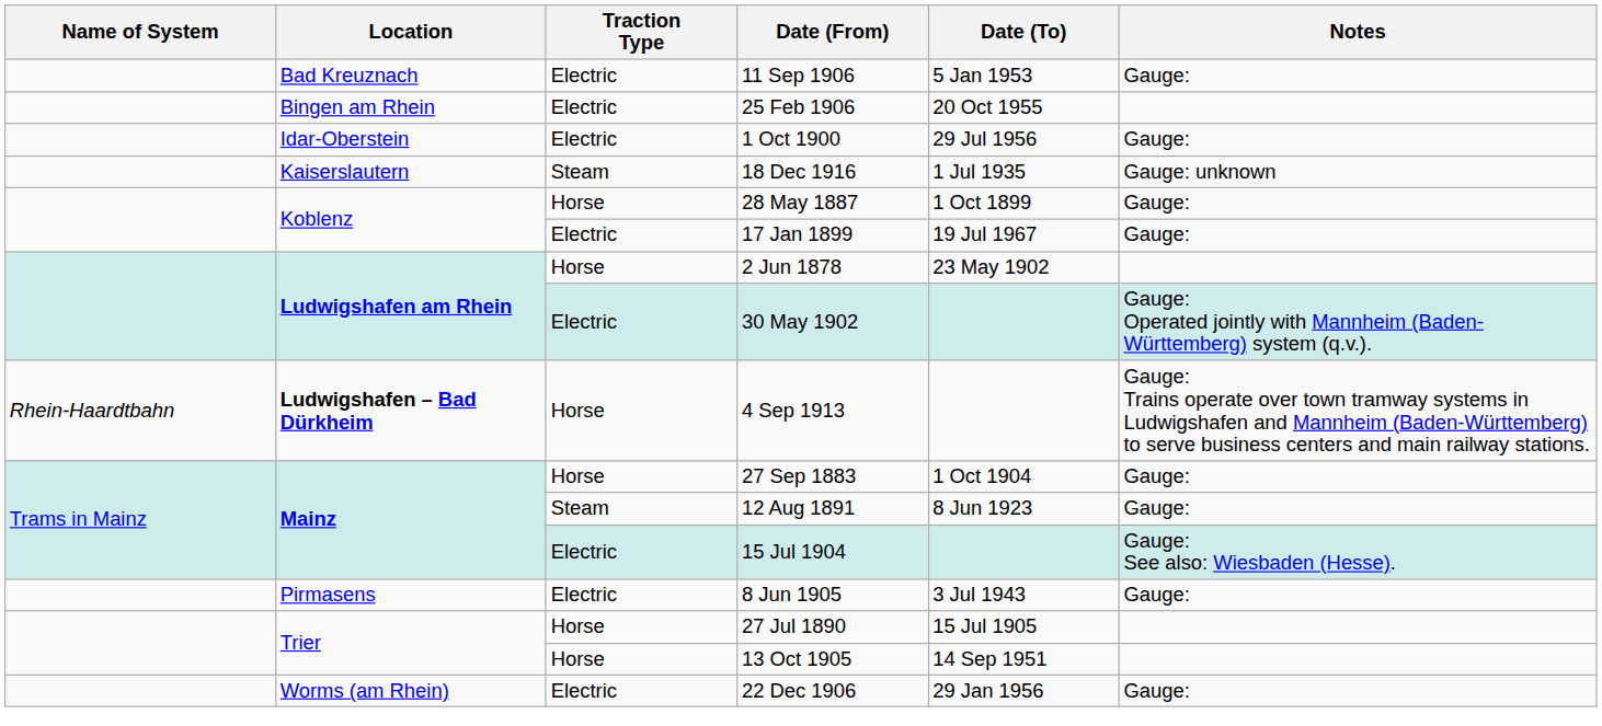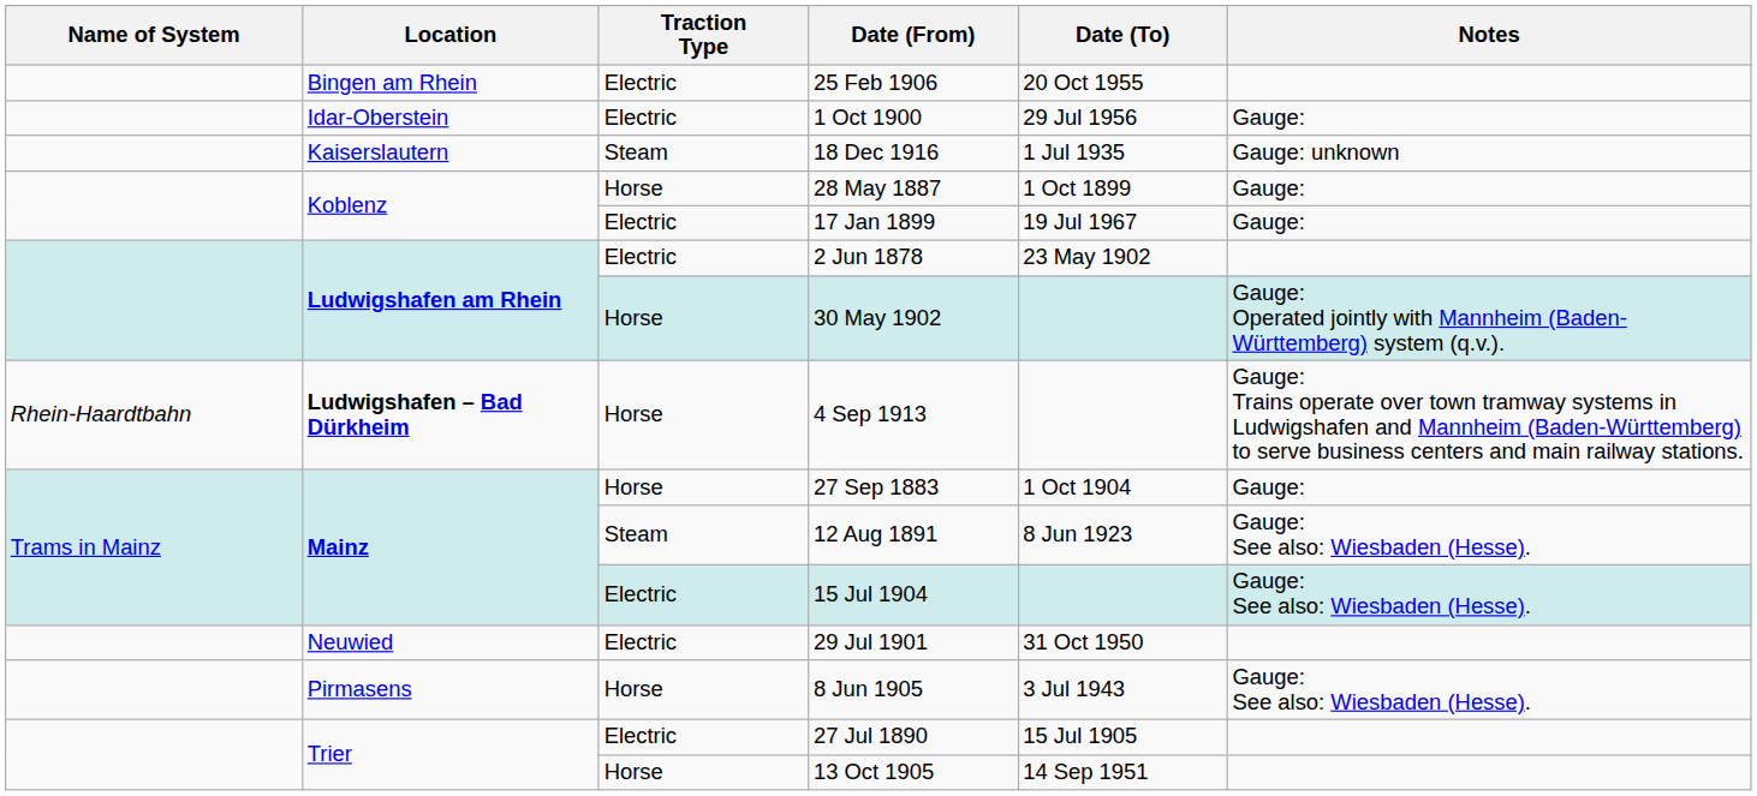- row: Bad Kreuznach | Electric | 11 Sep 1906 | 5 Jan 1953 | Gauge:
2 Jun 1878 | Traction Type: Horse -> Electric
30 May 1902 | Traction Type: Electric -> Horse
12 Aug 1891 | Notes: Gauge: -> Gauge: See also: Wiesbaden (Hesse).
+ row: Neuwied | Electric | 29 Jul 1901 | 31 Oct 1950
8 Jun 1905 | Traction Type: Electric -> Horse
8 Jun 1905 | Notes: Gauge: -> Gauge: See also: Wiesbaden (Hesse).
27 Jul 1890 | Traction Type: Horse -> Electric
- row: Worms (am Rhein) | Electric | 22 Dec 1906 | 29 Jan 1956 | Gauge:
